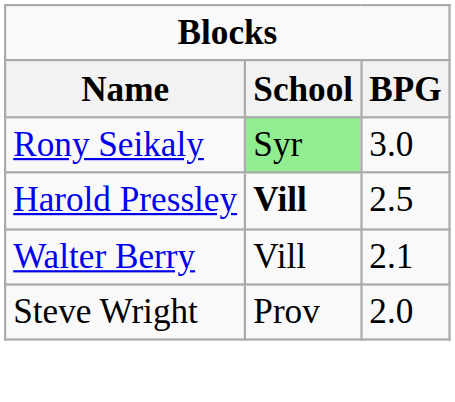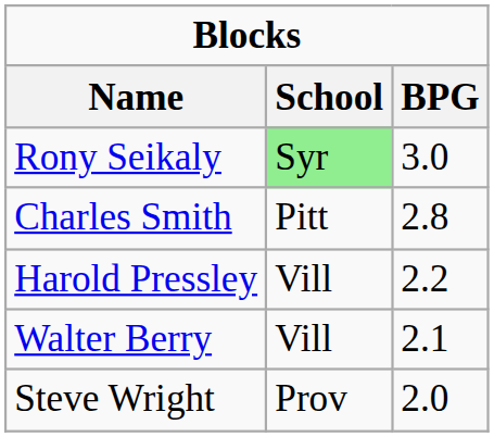+ row: Charles Smith | Pitt | 2.8
Harold Pressley | School: bold -> normal
Harold Pressley | BPG: 2.5 -> 2.2
